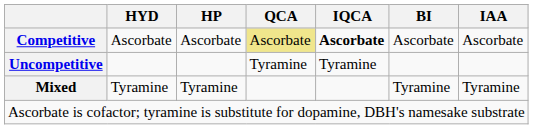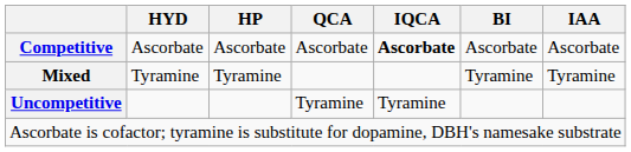Competitive | QCA: khaki background -> no background
rows swapped: Uncompetitive <-> Mixed
